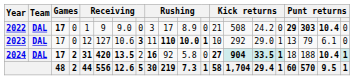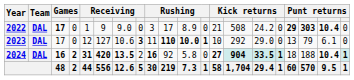2023 | column 16: 1 -> 0
2024 | column 3: 17 -> 16
